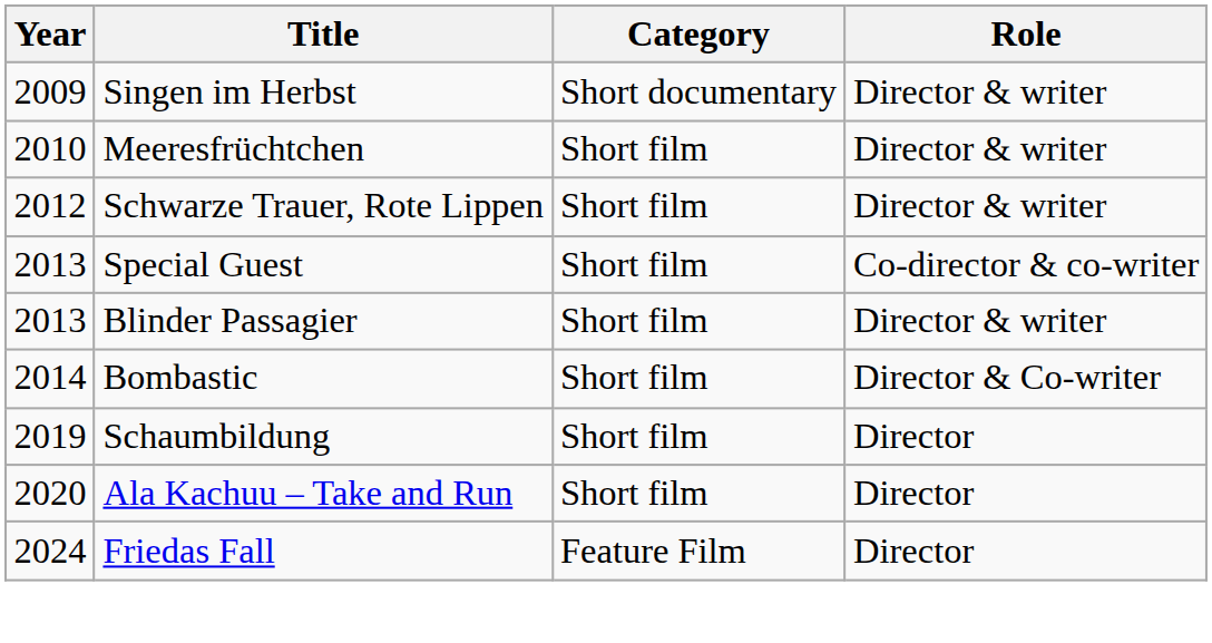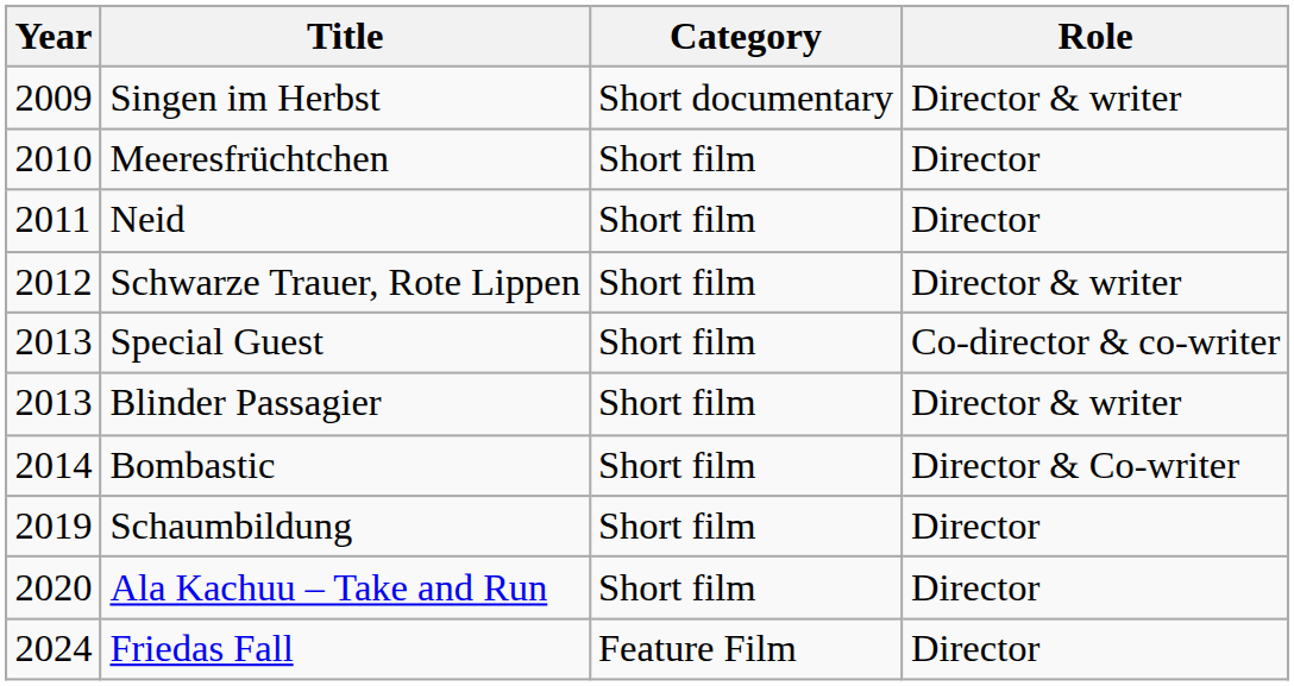Meeresfrüchtchen | Role: Director & writer -> Director
+ row: 2011 | Neid | Short film | Director
